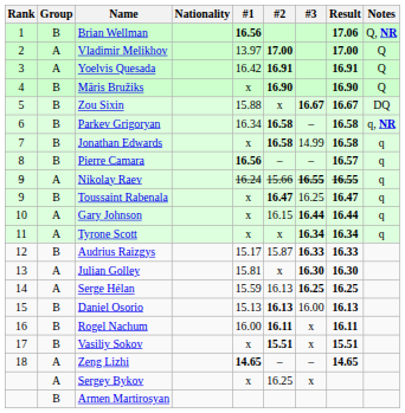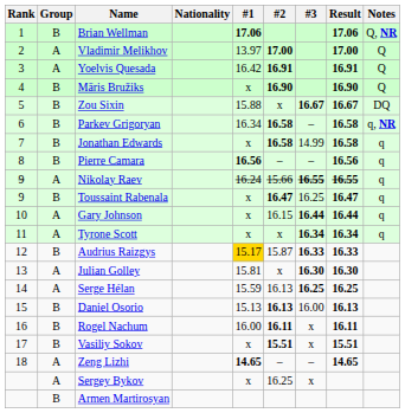Brian Wellman | #1: 16.56 -> 17.06
Pierre Camara | Result: 16.57 -> 16.56
Audrius Raizgys | #1: no background -> gold background
